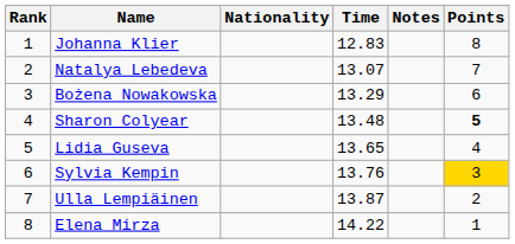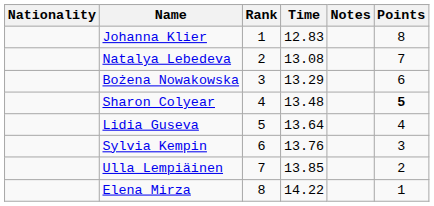columns swapped: Rank <-> Nationality
Natalya Lebedeva | Time: 13.07 -> 13.08
Lidia Guseva | Time: 13.65 -> 13.64
Sylvia Kempin | Points: gold background -> no background
Ulla Lempiäinen | Time: 13.87 -> 13.85
